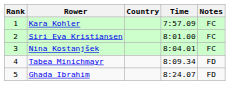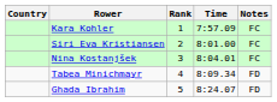columns swapped: Rank <-> Country
